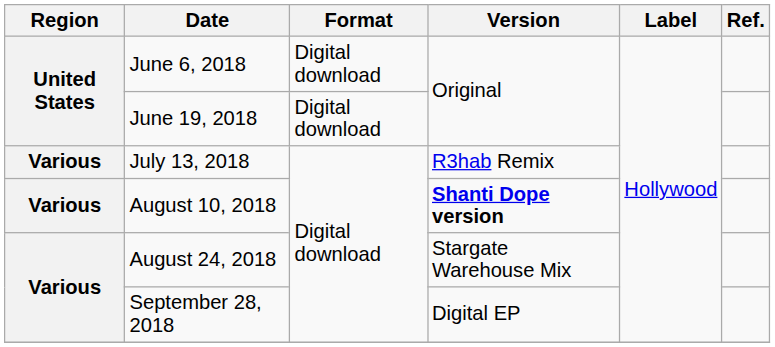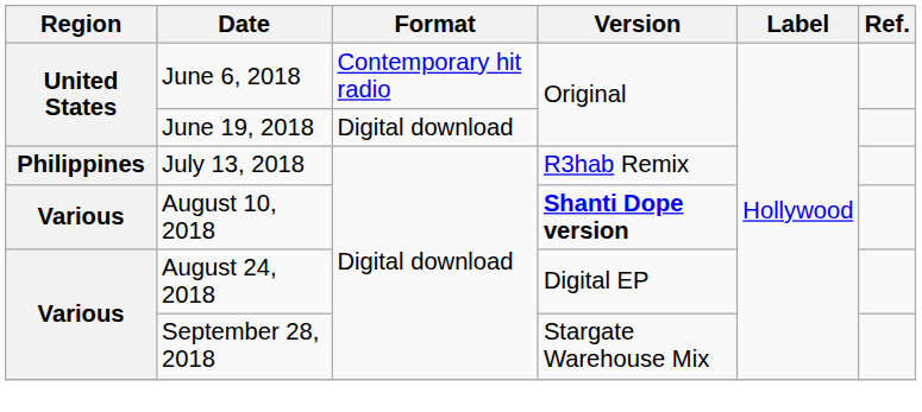June 6, 2018 | Format: Digital download -> Contemporary hit radio
July 13, 2018 | Region: Various -> Philippines
August 24, 2018 | Version: Stargate Warehouse Mix -> Digital EP
September 28, 2018 | Version: Digital EP -> Stargate Warehouse Mix
